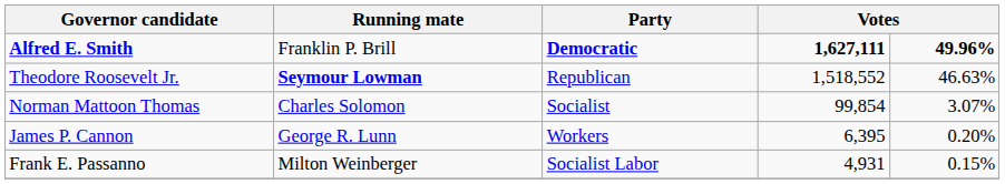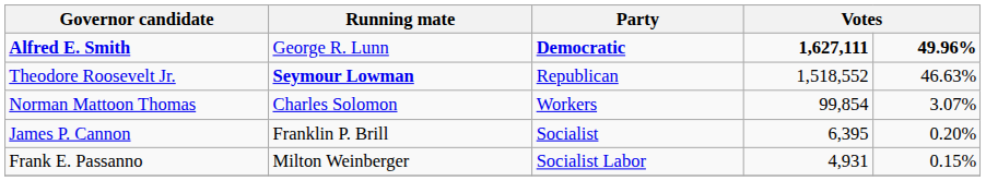Alfred E. Smith | Running mate: Franklin P. Brill -> George R. Lunn
Norman Mattoon Thomas | Party: Socialist -> Workers
James P. Cannon | Running mate: George R. Lunn -> Franklin P. Brill
James P. Cannon | Party: Workers -> Socialist
